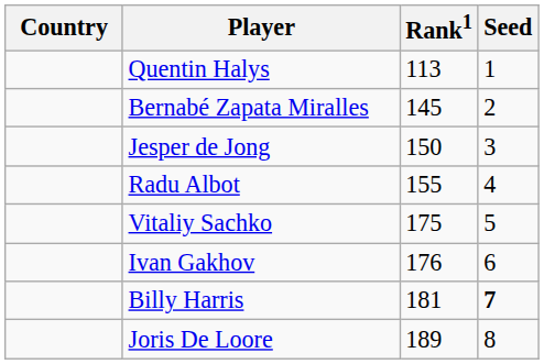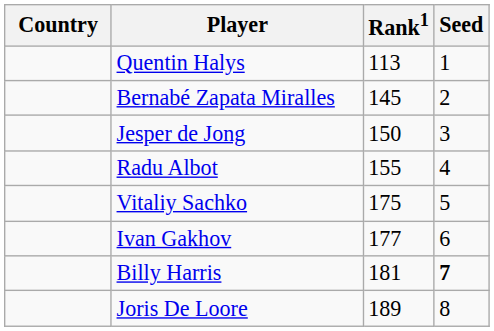Ivan Gakhov | Rank1: 176 -> 177
